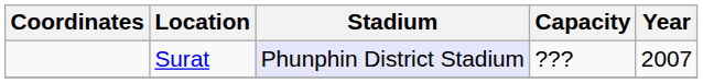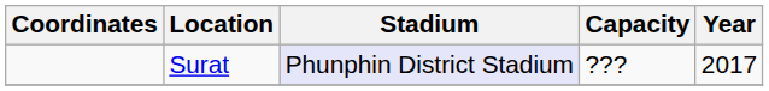Surat | Year: 2007 -> 2017
